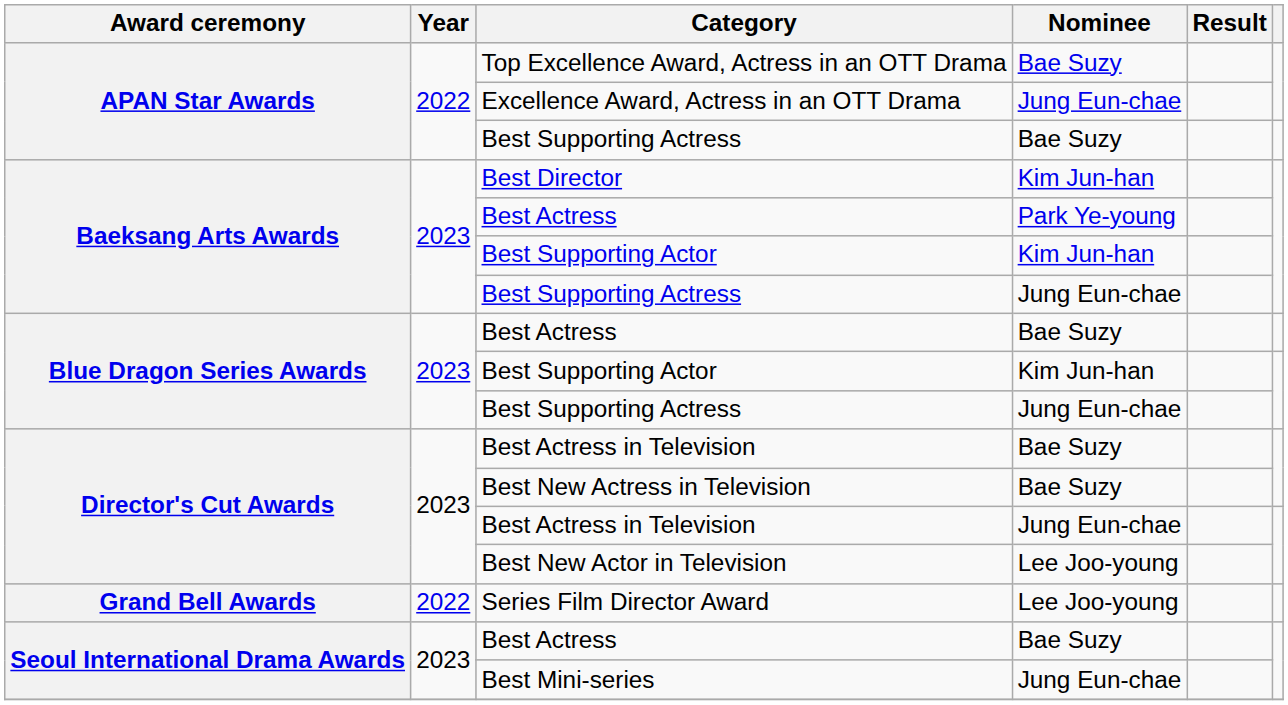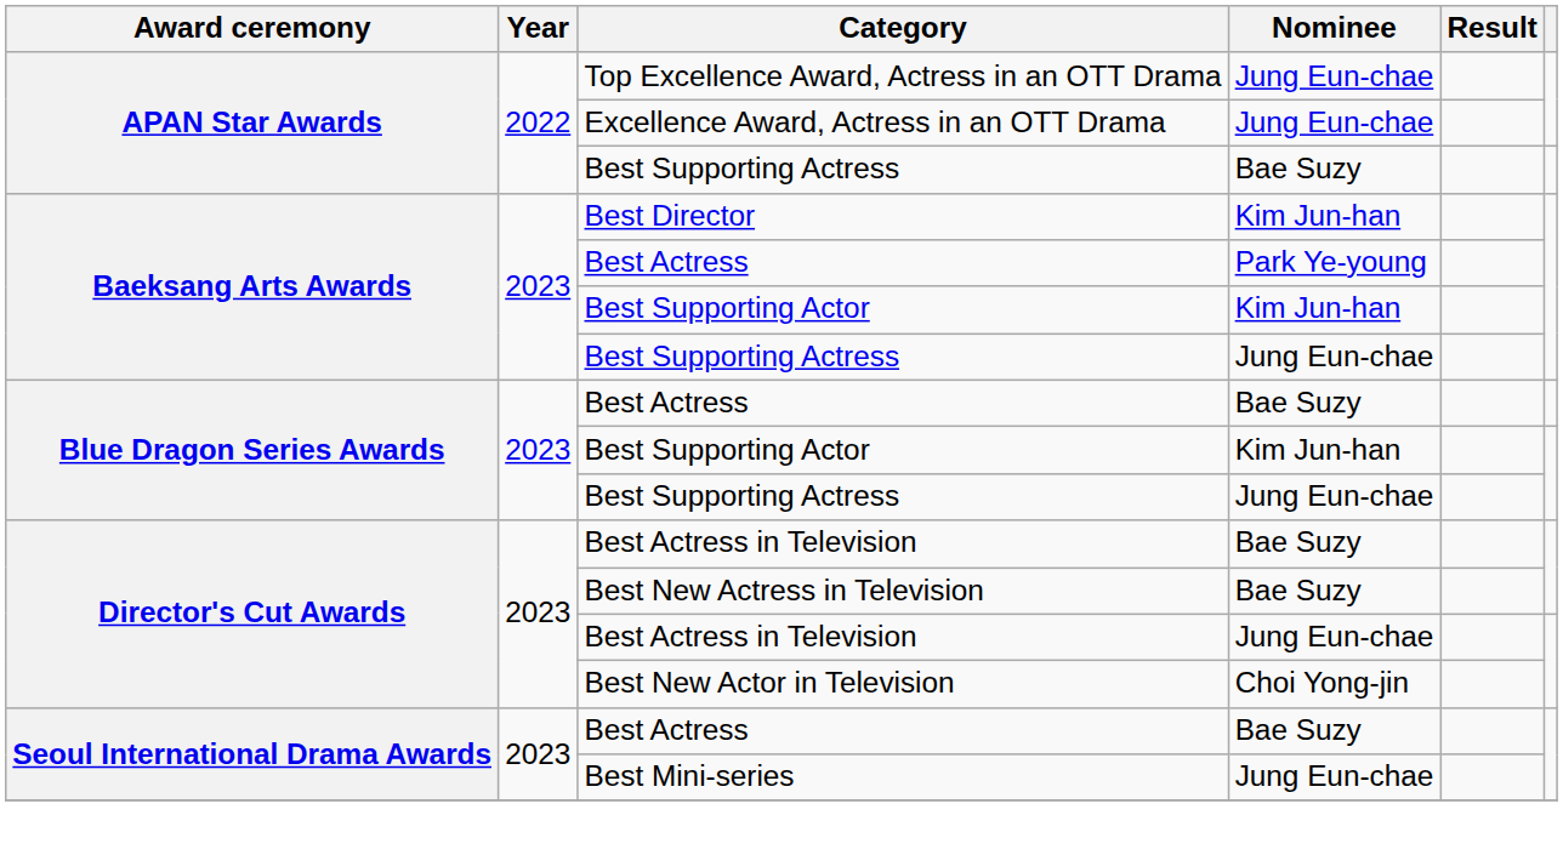Top Excellence Award, Actress in an OTT Drama | Nominee: Bae Suzy -> Jung Eun-chae
Best New Actor in Television | Nominee: Lee Joo-young -> Choi Yong-jin
- row: Grand Bell Awards | 2022 | Series Film Director Award | Lee Joo-young
